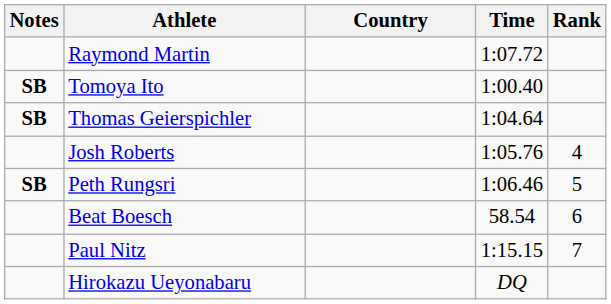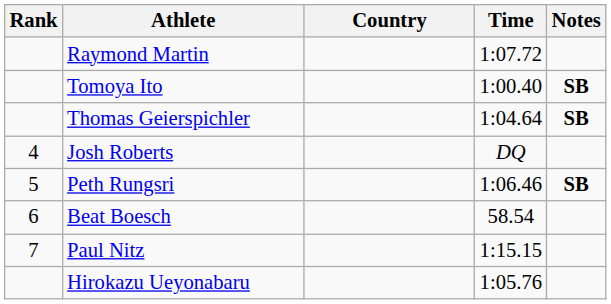columns swapped: Rank <-> Notes
Josh Roberts | Time: 1:05.76 -> DQ
Hirokazu Ueyonabaru | Time: DQ -> 1:05.76
